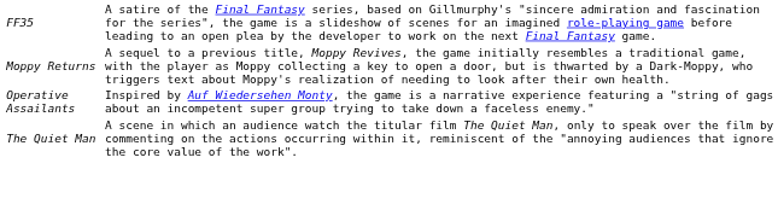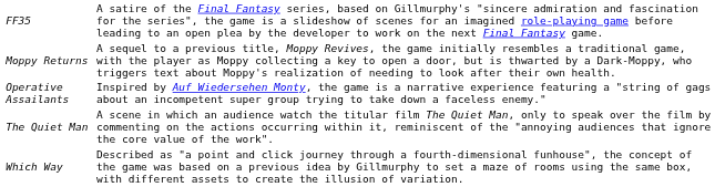+ row: Which Way | Described as "a point and click journey through a fourth-dimensional funhouse", the concept of the game was based on a previous idea by Gillmurphy to set a maze of rooms using the same box, with different assets to create the illusion of variation.
